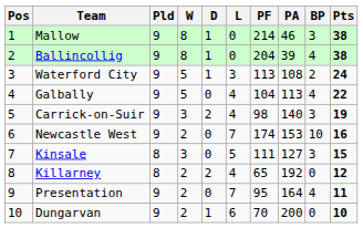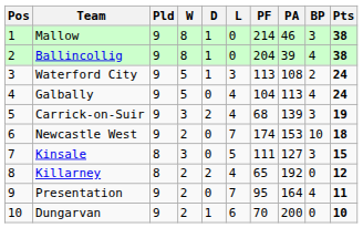Galbally | Pts: 22 -> 24
Carrick-on-Suir | PF: 98 -> 68
Carrick-on-Suir | PA: 140 -> 139
Newcastle West | Pts: 16 -> 18
